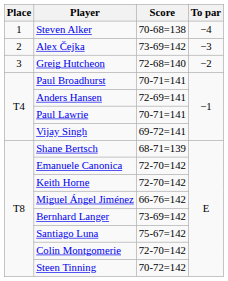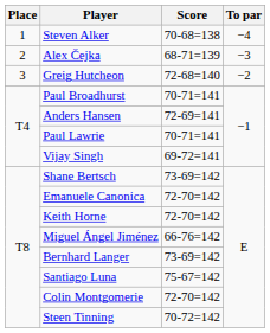Alex Čejka | Score: 73-69=142 -> 68-71=139
Shane Bertsch | Score: 68-71=139 -> 73-69=142
